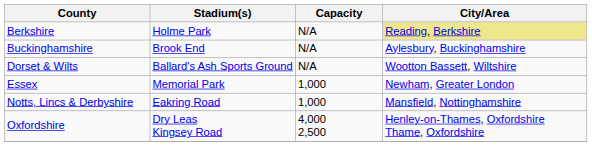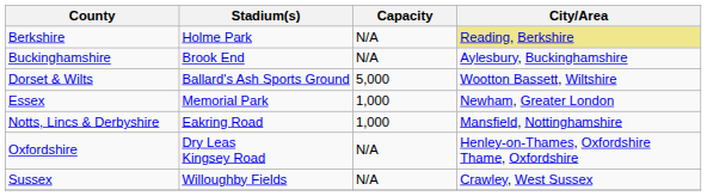Dorset & Wilts | Capacity: N/A -> 5,000
Oxfordshire | Capacity: 4,000 2,500 -> N/A
+ row: Sussex | Willoughby Fields | N/A | Crawley, West Sussex
